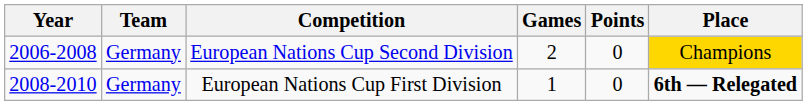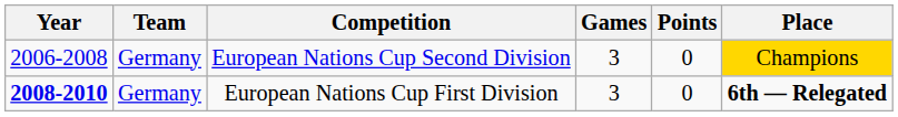European Nations Cup Second Division | Games: 2 -> 3
European Nations Cup First Division | Year: normal -> bold
European Nations Cup First Division | Games: 1 -> 3
